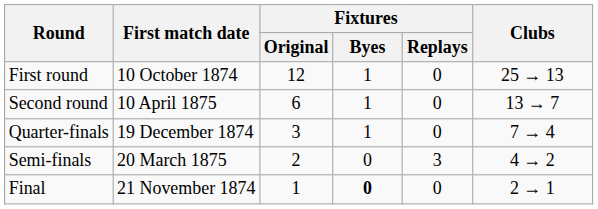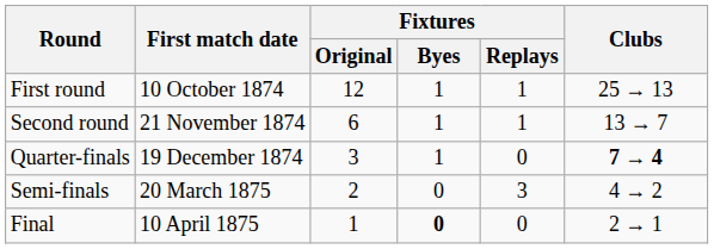First round | Fixtures / Replays: 0 -> 1
Second round | First match date: 10 April 1875 -> 21 November 1874
Second round | Fixtures / Replays: 0 -> 1
Quarter-finals | Clubs: normal -> bold
Final | First match date: 21 November 1874 -> 10 April 1875
